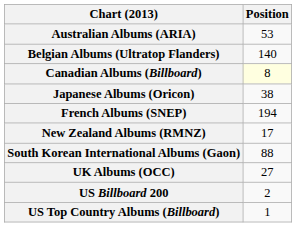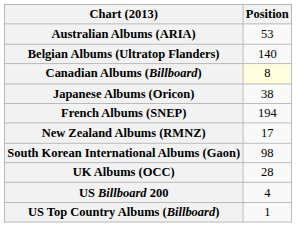South Korean International Albums (Gaon) | Position: 88 -> 98
UK Albums (OCC) | Position: 27 -> 28
US Billboard 200 | Position: 2 -> 4
